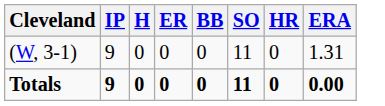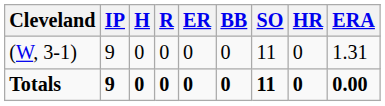+ column: R | 0 | 0
